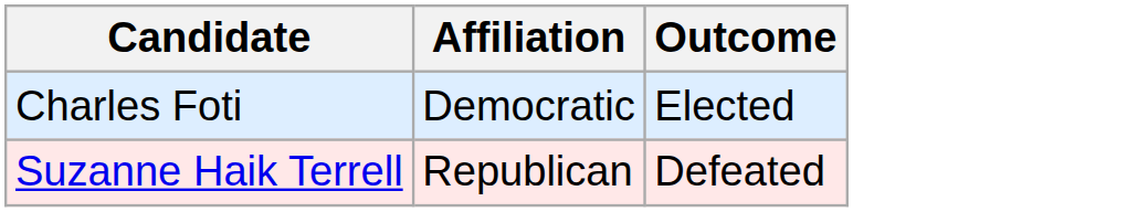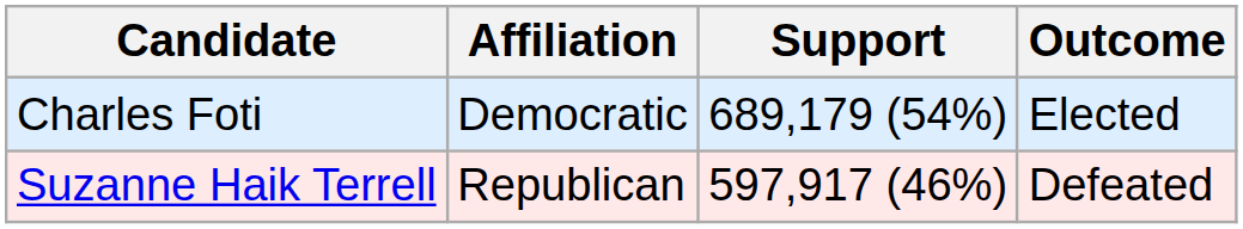+ column: Support | 689,179 (54%) | 597,917 (46%)
